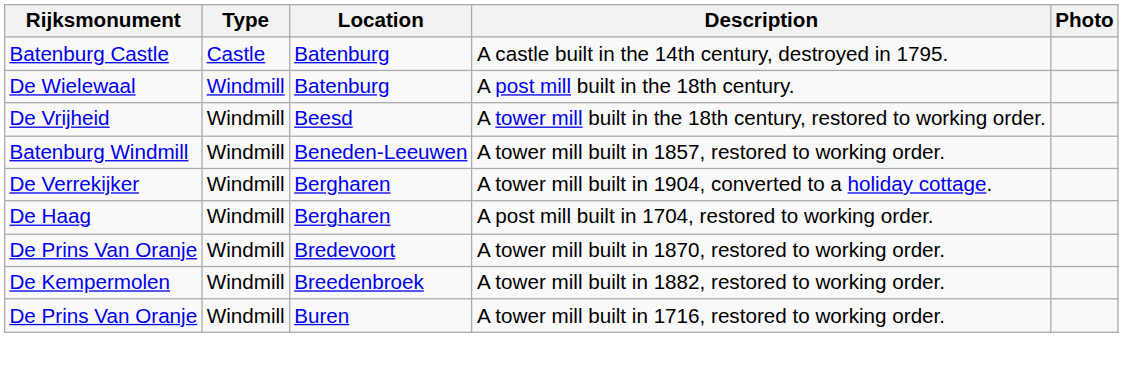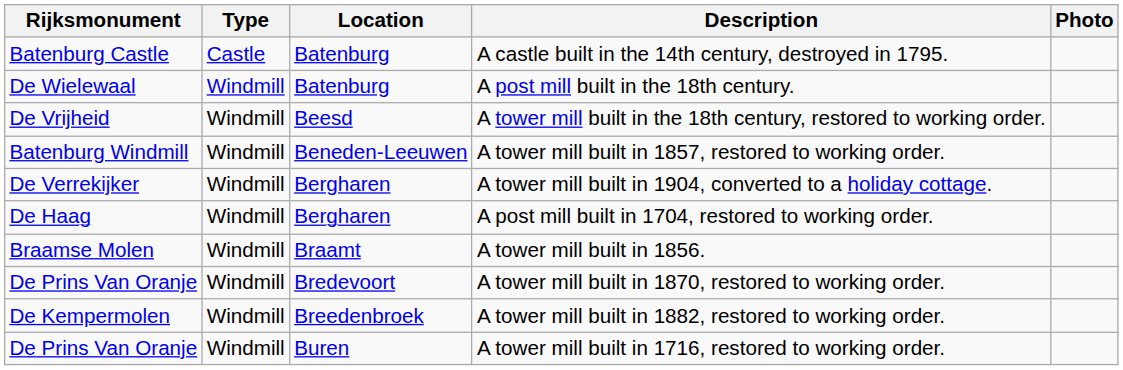+ row: Braamse Molen | Windmill | Braamt | A tower mill built in 1856.
